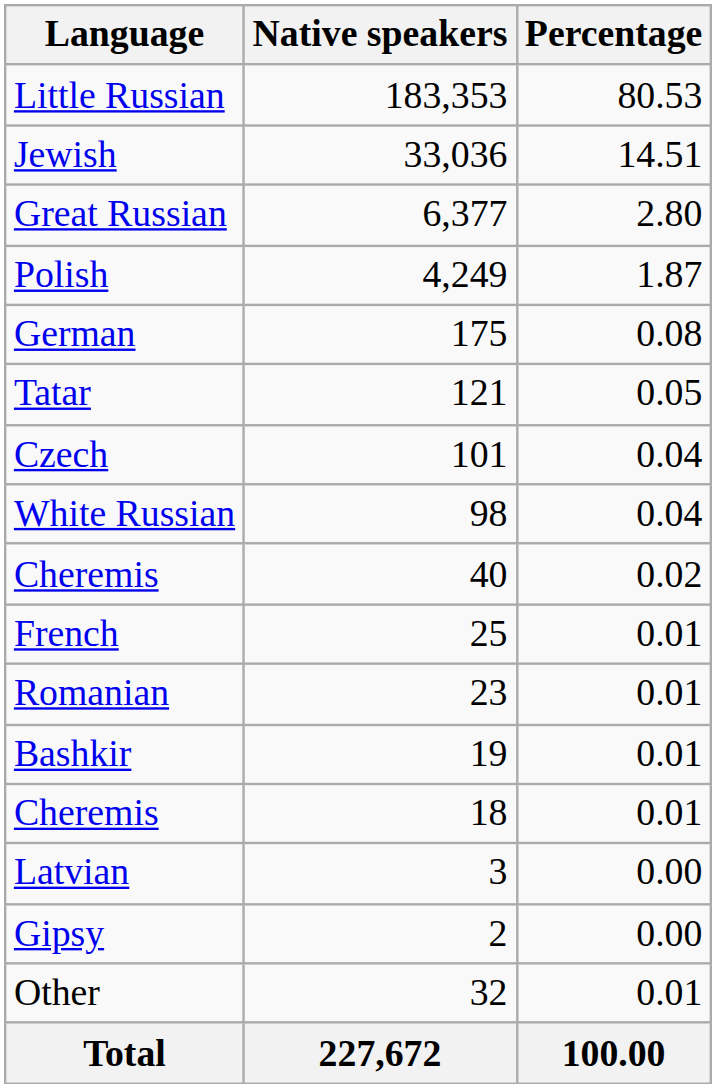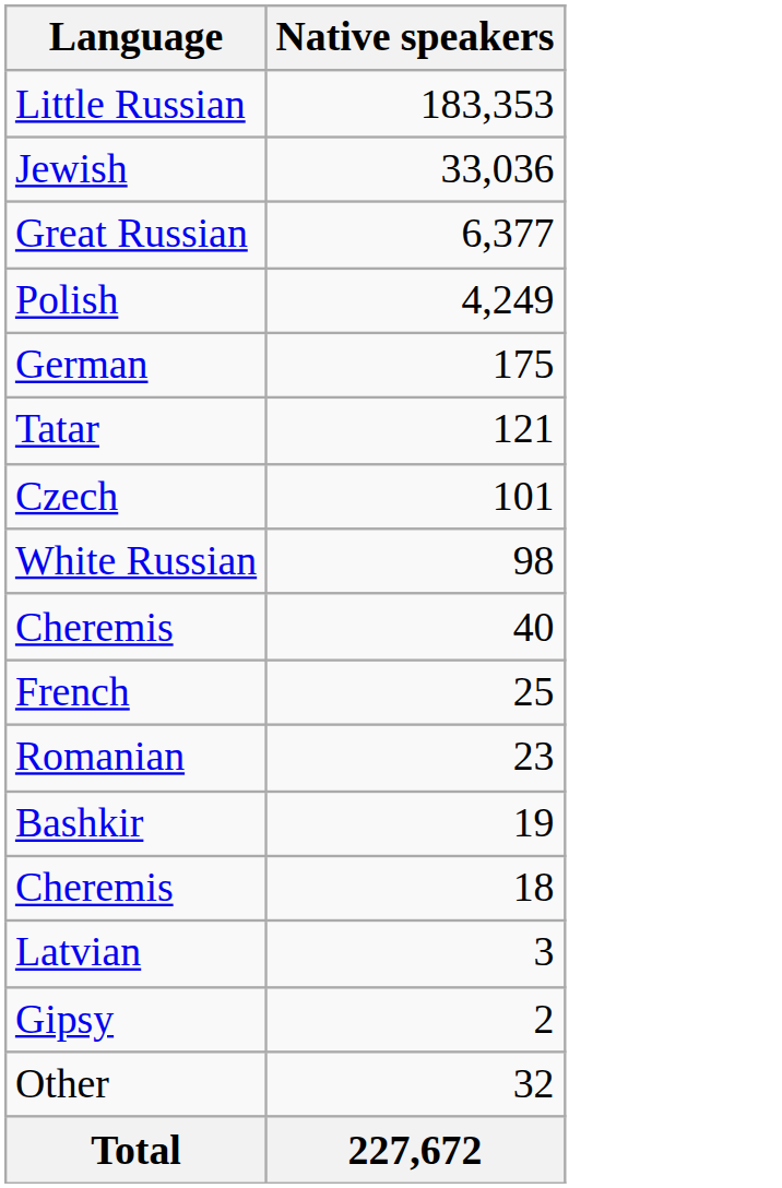- column: Percentage | 80.53 | 14.51 | 2.80 | 1.87 | 0.08 | 0.05 | 0.04 | 0.04 | 0.02 | 0.01 | 0.01 | 0.01 | 0.01 | 0.00 | 0.00 | 0.01 | 100.00
